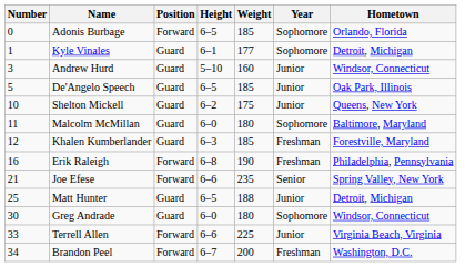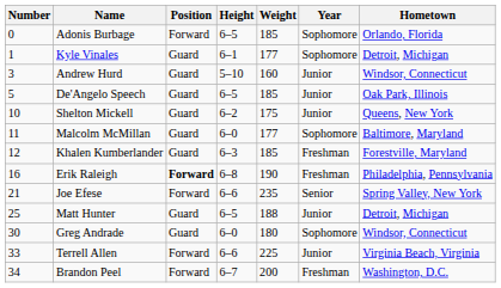Malcolm McMillan | Weight: 180 -> 177
Erik Raleigh | Position: normal -> bold
